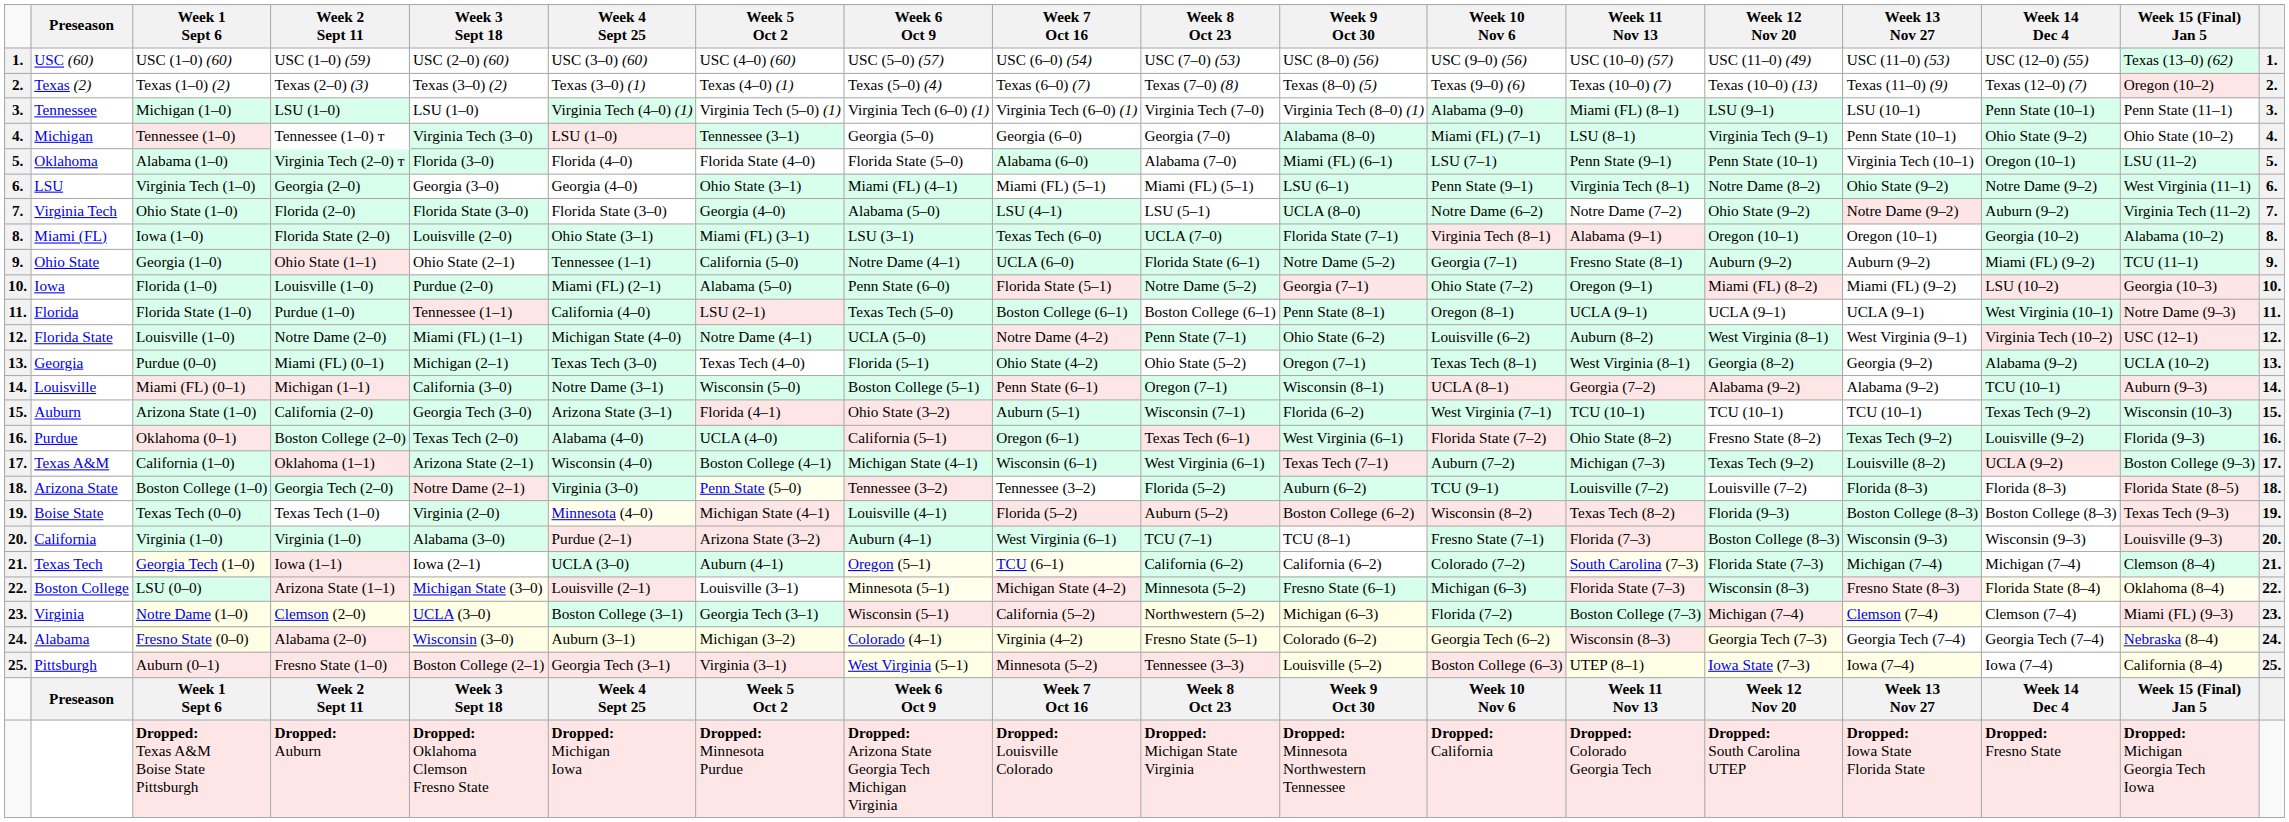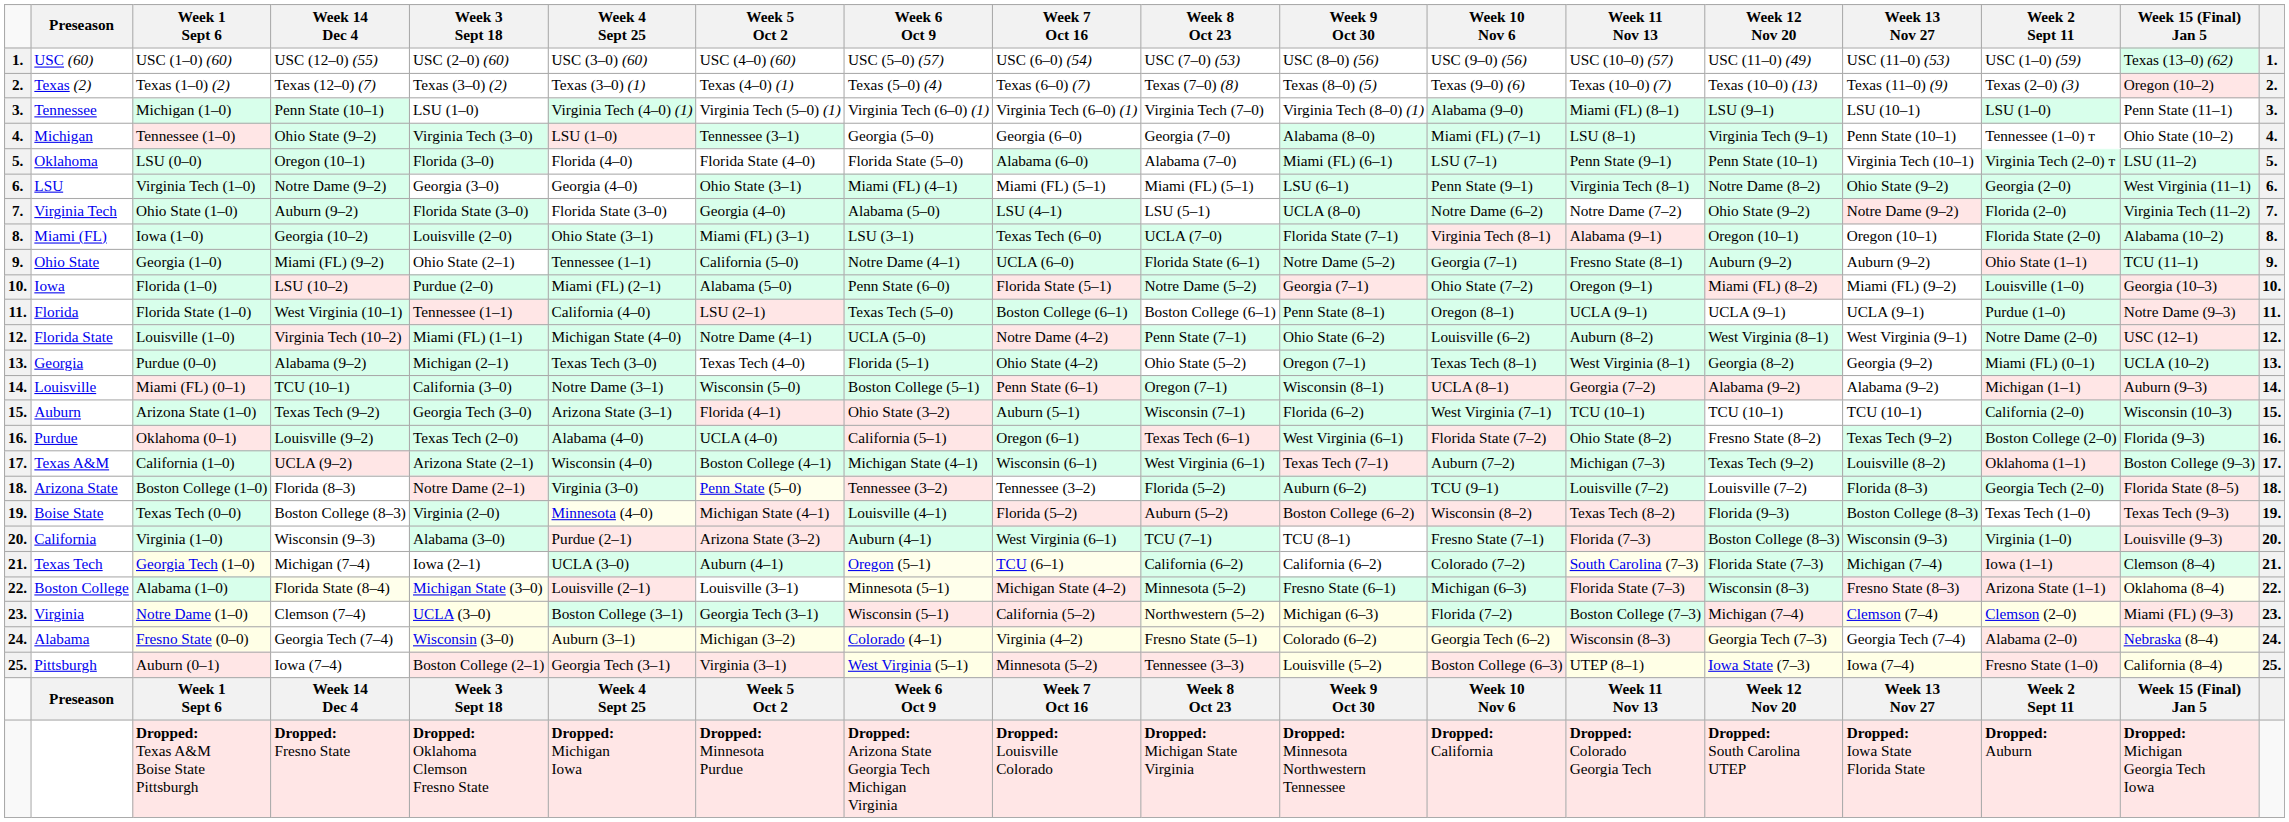columns swapped: Week 2 Sept 11 <-> Week 14 Dec 4
Oklahoma | Week 1 Sept 6: Alabama (1–0) -> LSU (0–0)
Boston College | Week 1 Sept 6: LSU (0–0) -> Alabama (1–0)
